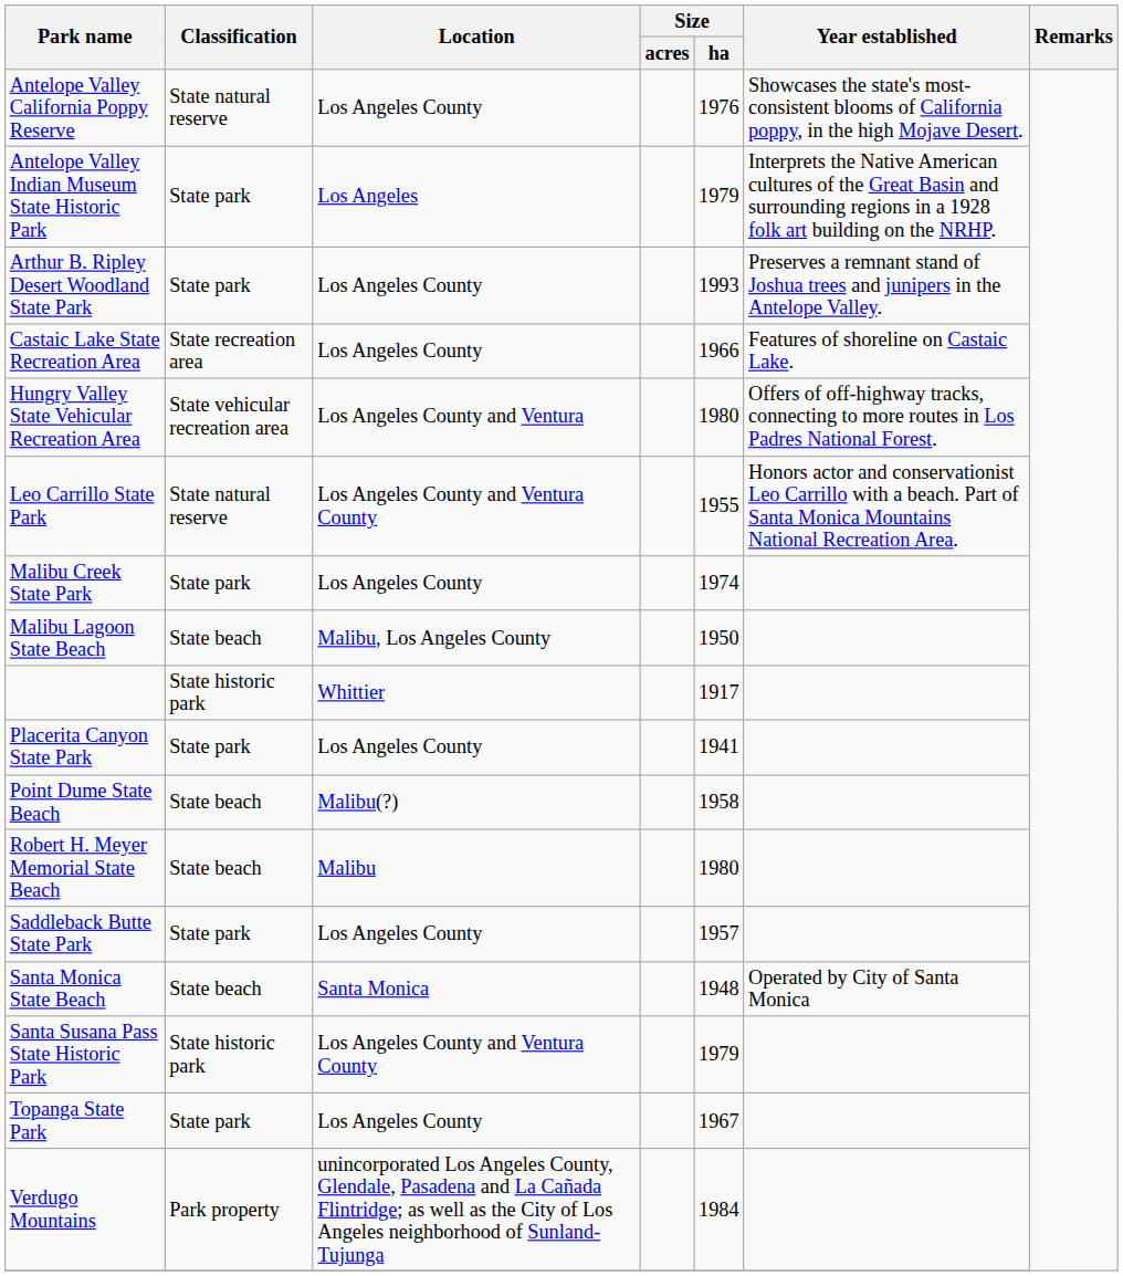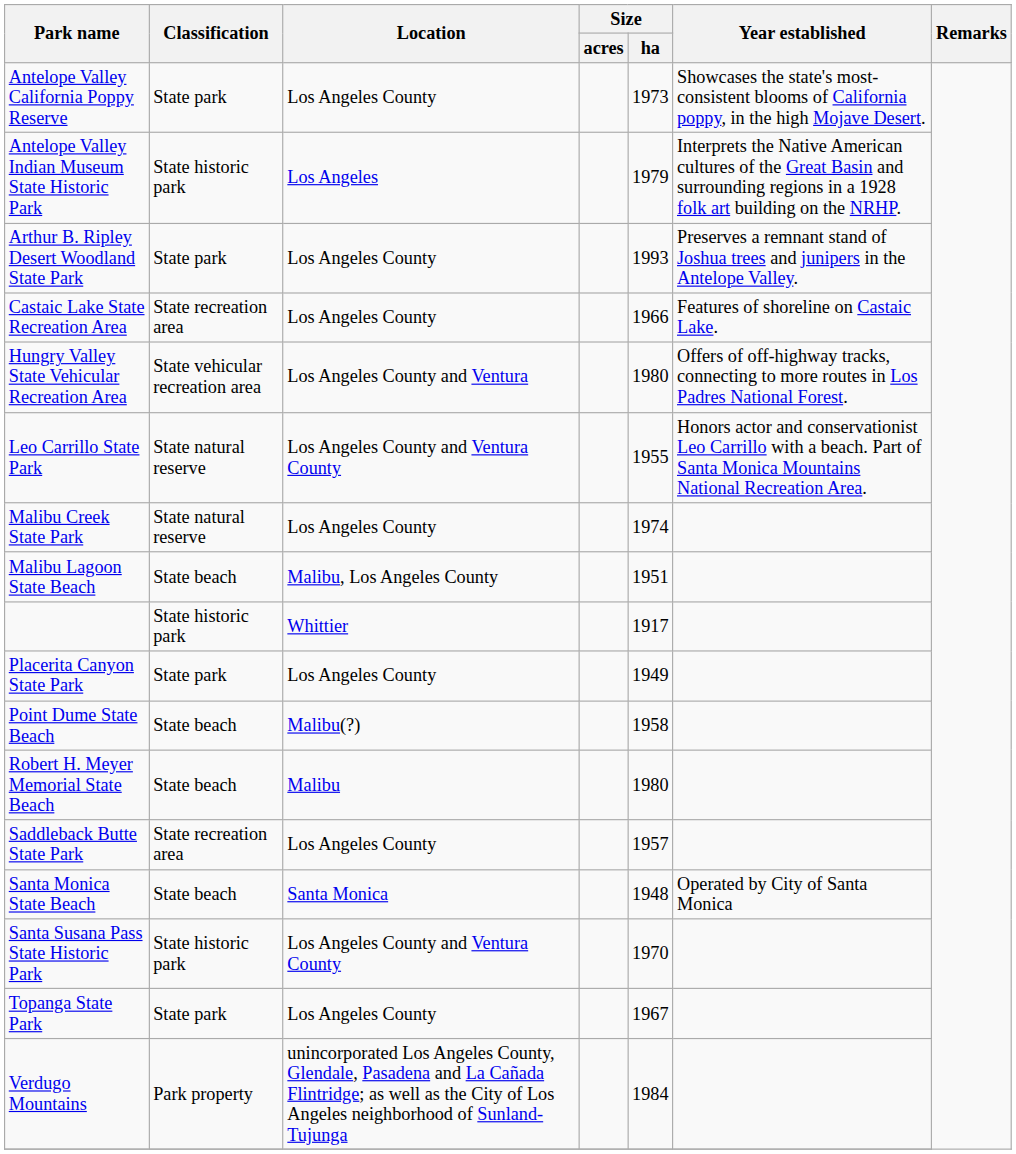Antelope Valley California Poppy Reserve | Classification: State natural reserve -> State park
Antelope Valley California Poppy Reserve | Size / ha: 1976 -> 1973
Antelope Valley Indian Museum State Historic Park | Classification: State park -> State historic park
Malibu Creek State Park | Classification: State park -> State natural reserve
Malibu Lagoon State Beach | Size / ha: 1950 -> 1951
Placerita Canyon State Park | Size / ha: 1941 -> 1949
Saddleback Butte State Park | Classification: State park -> State recreation area
Santa Susana Pass State Historic Park | Size / ha: 1979 -> 1970
